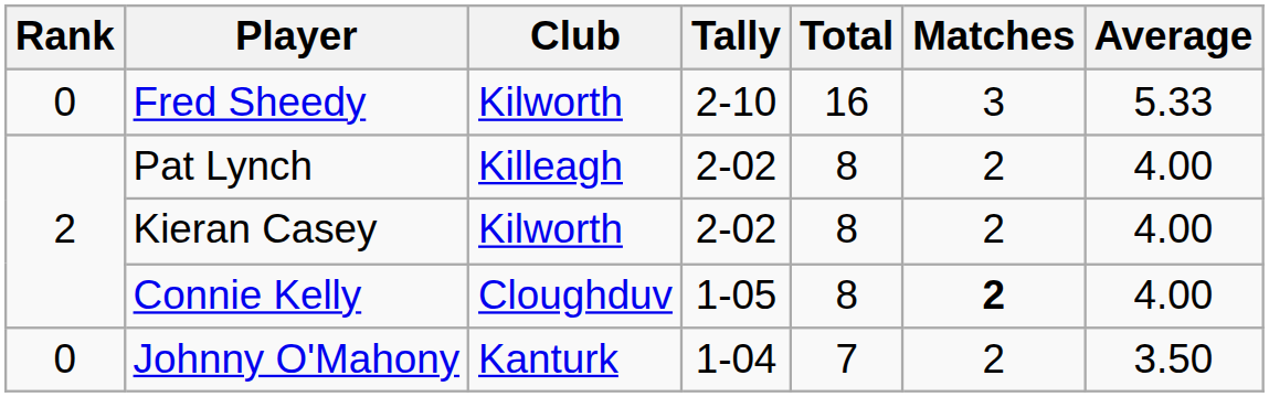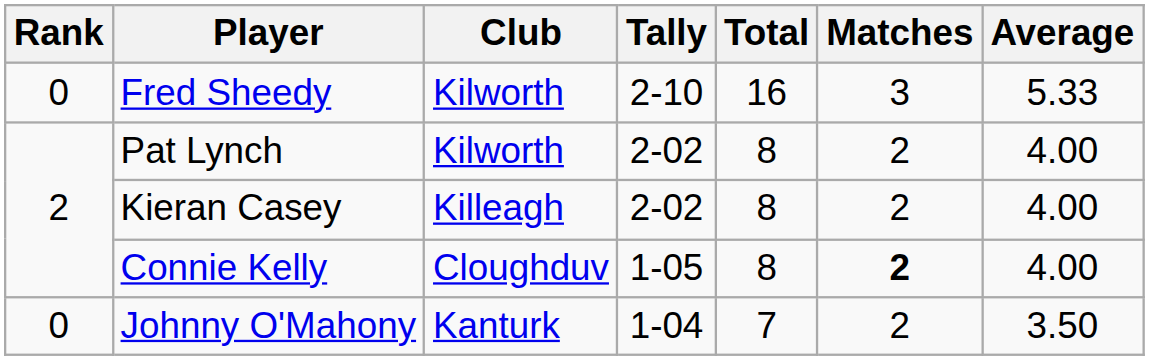Pat Lynch | Club: Killeagh -> Kilworth
Kieran Casey | Club: Kilworth -> Killeagh
